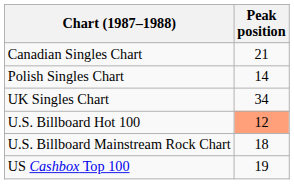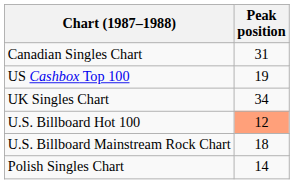Canadian Singles Chart | Peak position: 21 -> 31
rows swapped: Polish Singles Chart <-> US Cashbox Top 100
